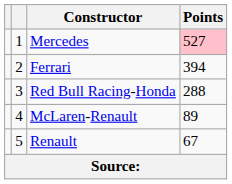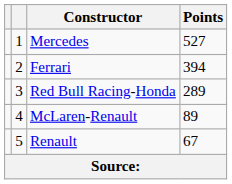Mercedes | Points: pink background -> no background
Red Bull Racing-Honda | Points: 288 -> 289
